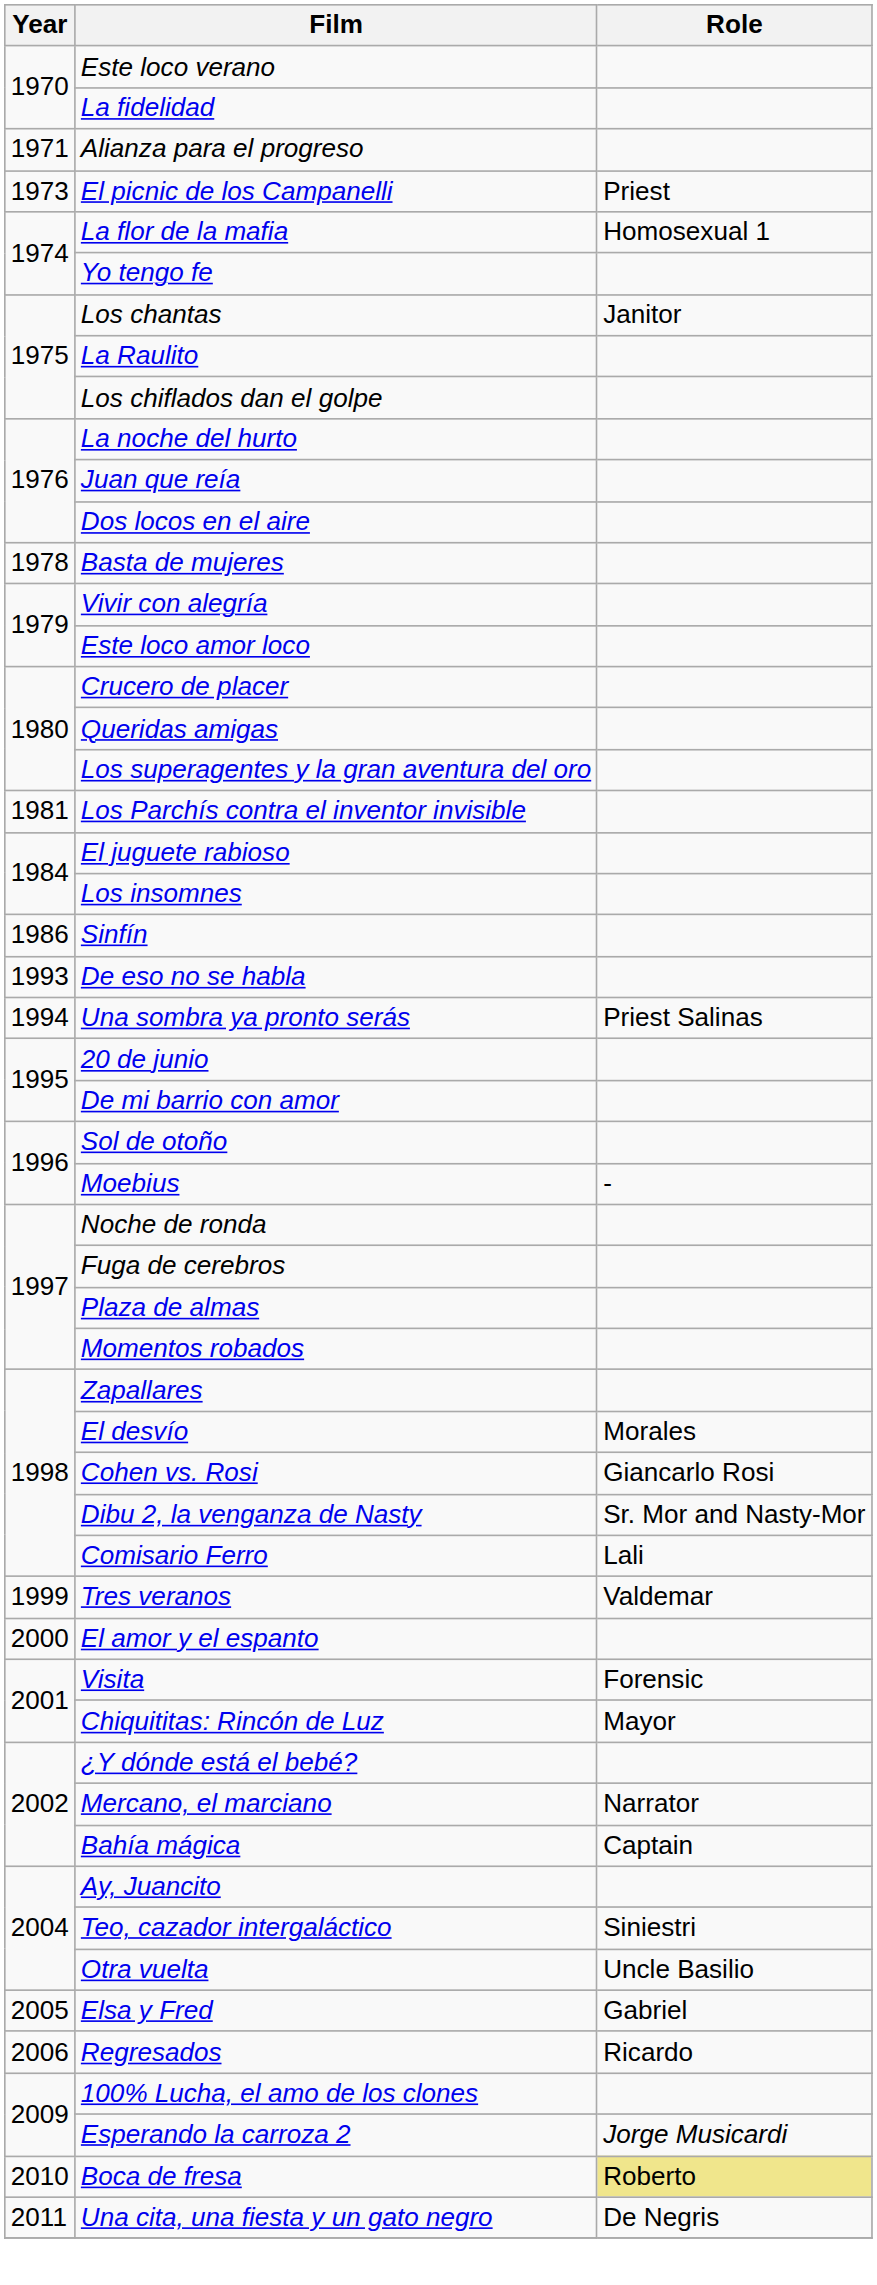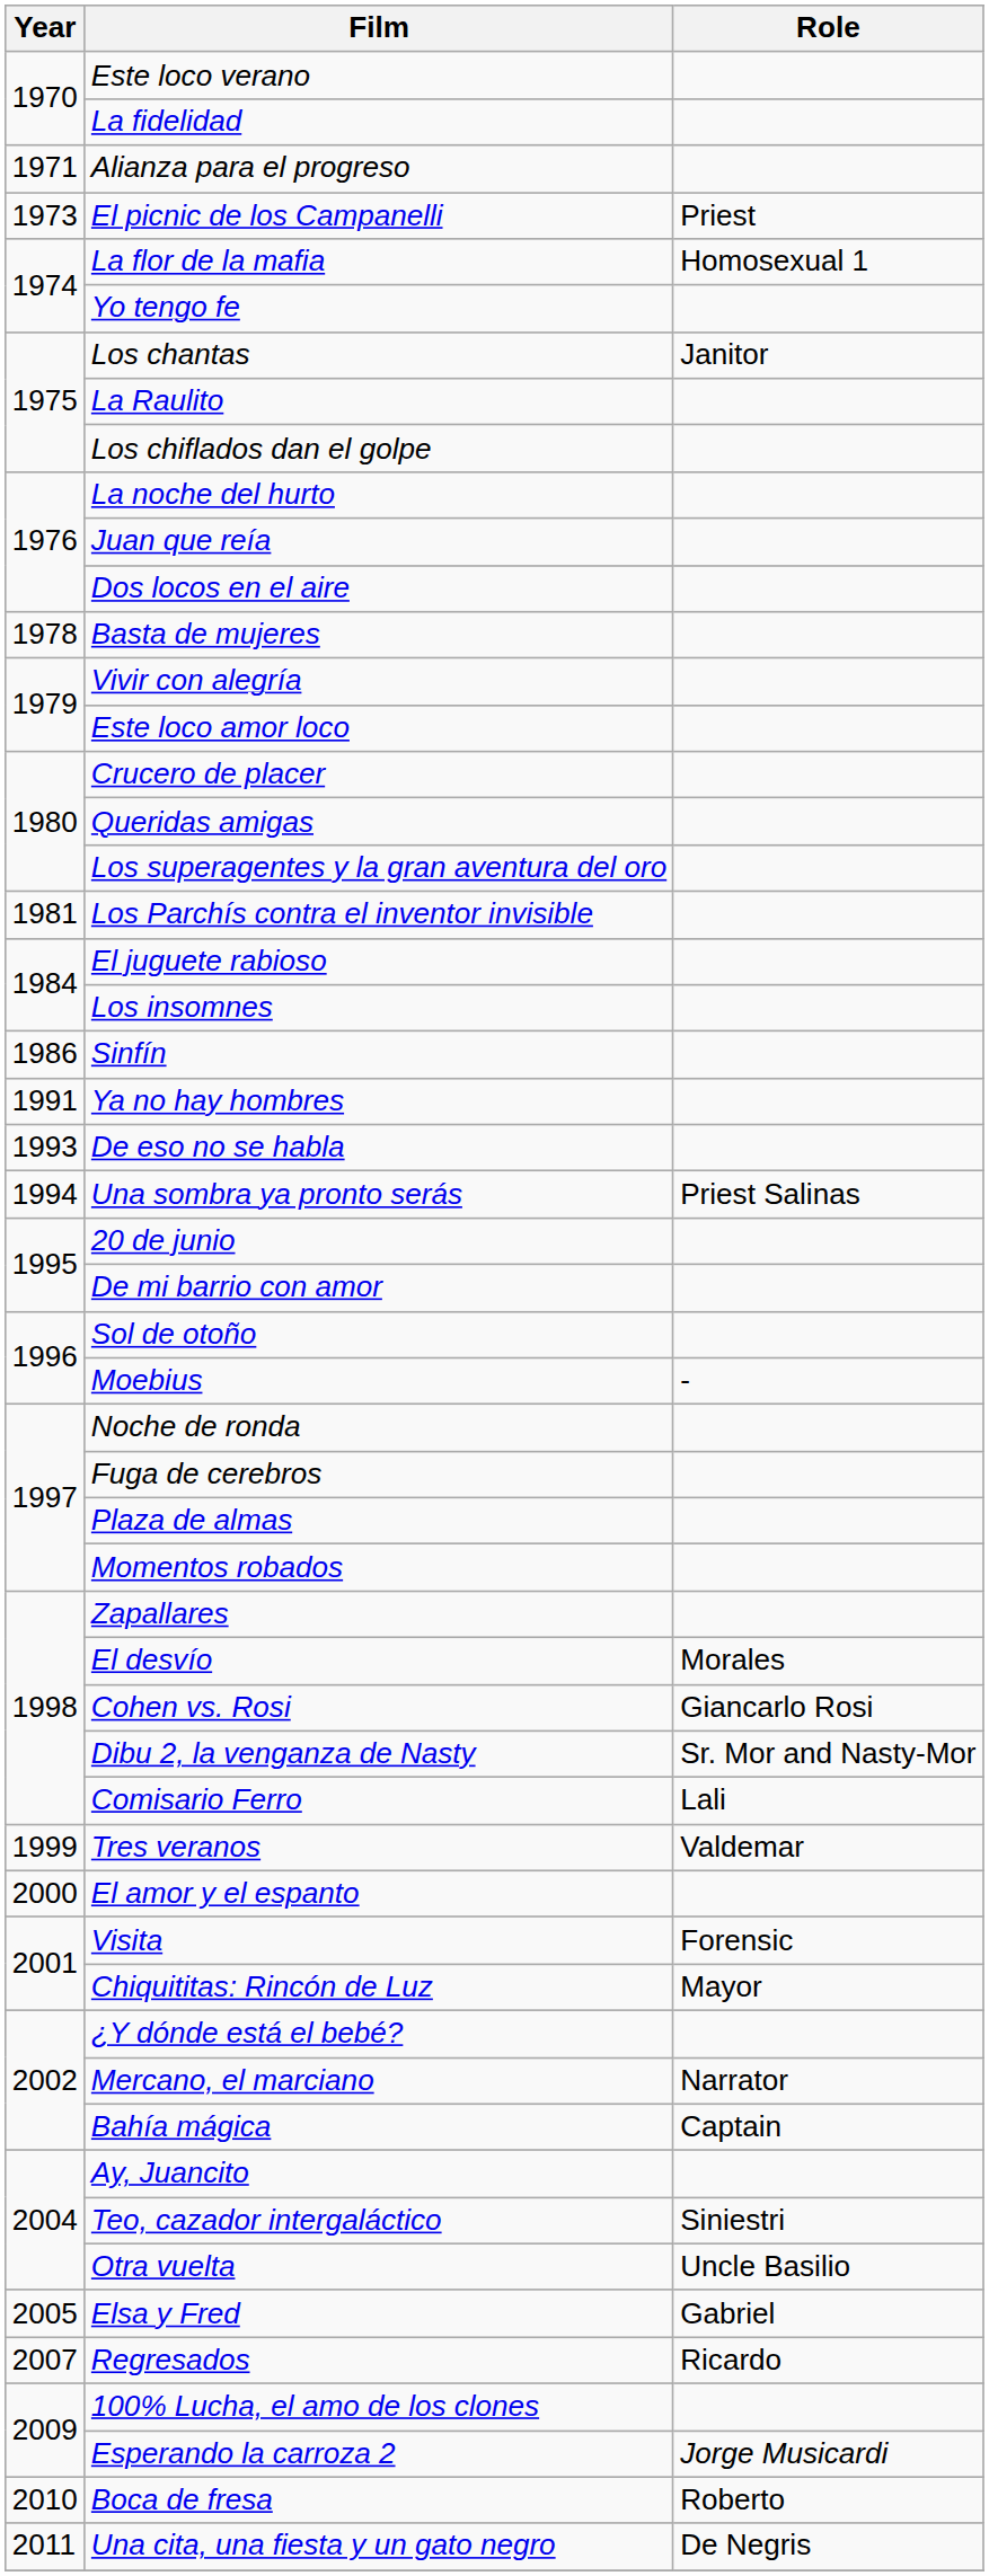+ row: 1991 | Ya no hay hombres
Regresados | Year: 2006 -> 2007
Boca de fresa | Role: khaki background -> no background
